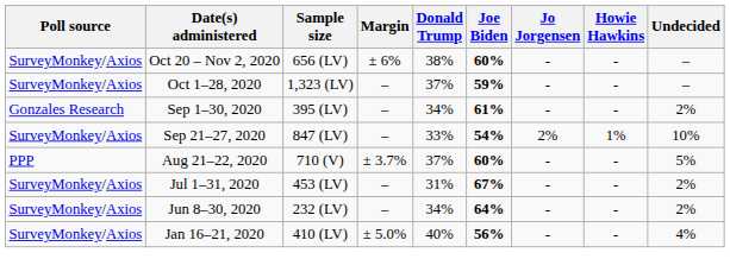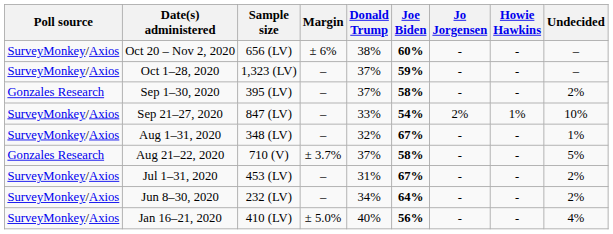Sep 1–30, 2020 | Donald Trump: 34% -> 37%
Sep 1–30, 2020 | Joe Biden: 61% -> 58%
+ row: SurveyMonkey/Axios | Aug 1–31, 2020 | 348 (LV) | – | 32% | 67% | - | - | 1%
Aug 21–22, 2020 | Poll source: PPP -> Gonzales Research
Aug 21–22, 2020 | Joe Biden: 60% -> 58%
